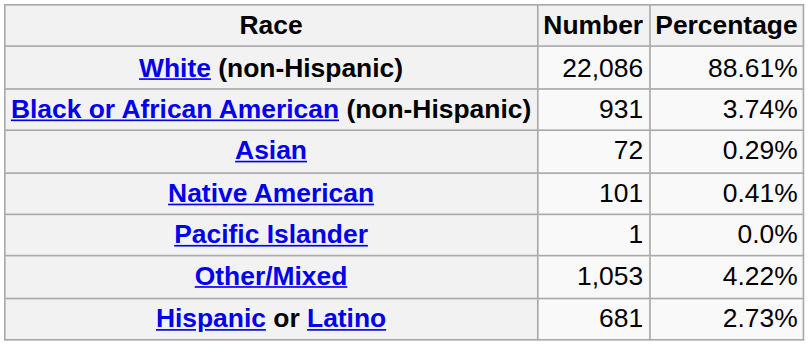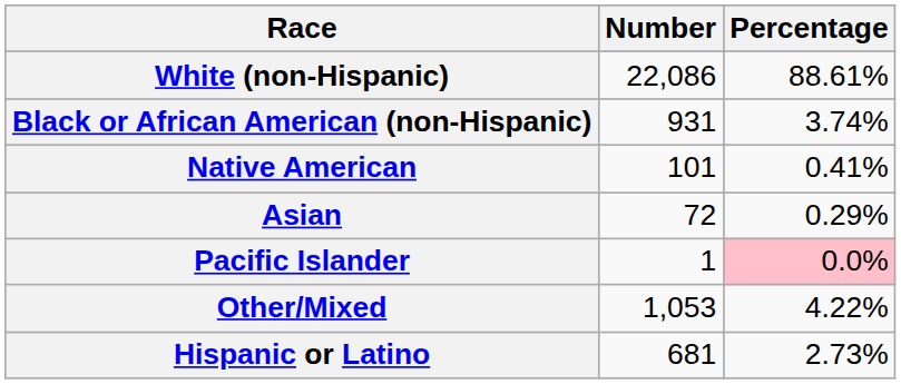rows swapped: Native American <-> Asian
Pacific Islander | Percentage: no background -> pink background
